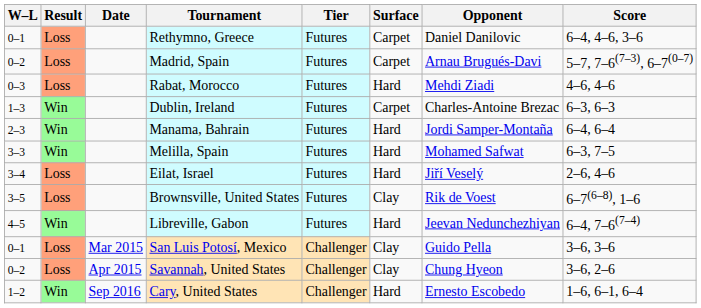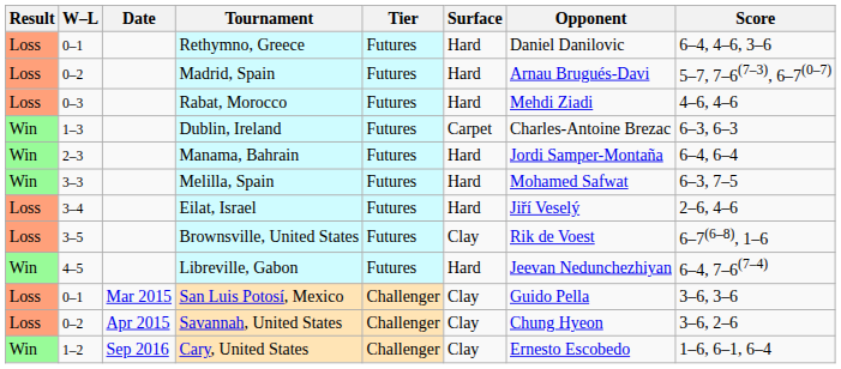columns swapped: Result <-> W–L
Rethymno, Greece | Surface: Carpet -> Hard
Madrid, Spain | Surface: Carpet -> Hard
Cary, United States | Surface: Hard -> Clay
